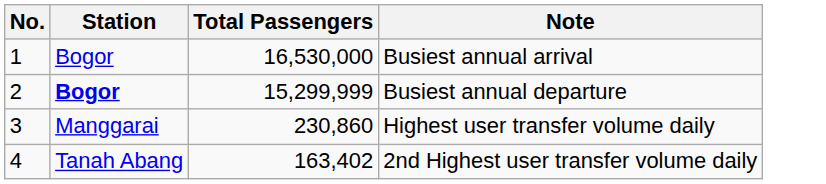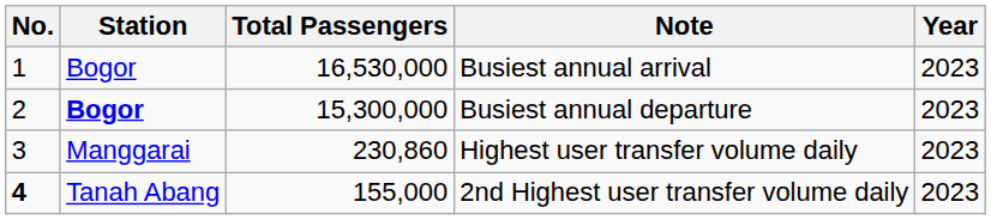+ column: Year | 2023 | 2023 | 2023 | 2023
Busiest annual departure | Total Passengers: 15,299,999 -> 15,300,000
2nd Highest user transfer volume daily | No.: normal -> bold
2nd Highest user transfer volume daily | Total Passengers: 163,402 -> 155,000
